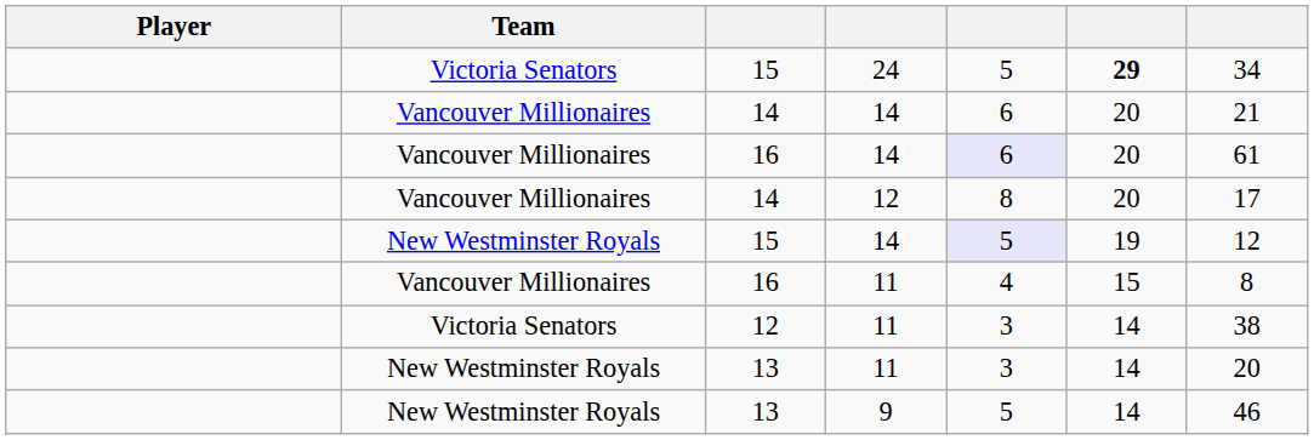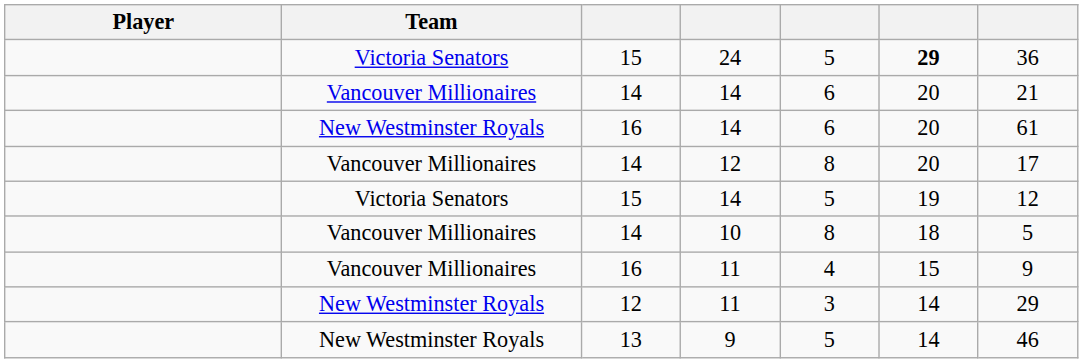24 | column 7: 34 -> 36
16 / 14 | Team: Vancouver Millionaires -> New Westminster Royals
16 / 14 | column 5: lavender background -> no background
15 / 14 | Team: New Westminster Royals -> Victoria Senators
15 / 14 | column 5: lavender background -> no background
+ row: Vancouver Millionaires | 14 | 10 | 8 | 18 | 5
16 / 11 | column 7: 8 -> 9
12 / 11 | Team: Victoria Senators -> New Westminster Royals
12 / 11 | column 7: 38 -> 29
- row: New Westminster Royals | 13 | 11 | 3 | 14 | 20
